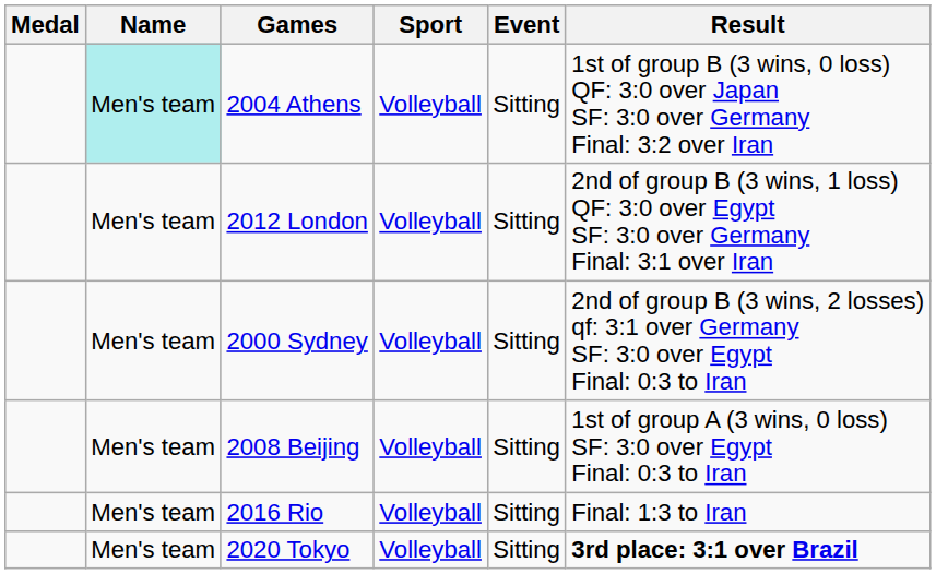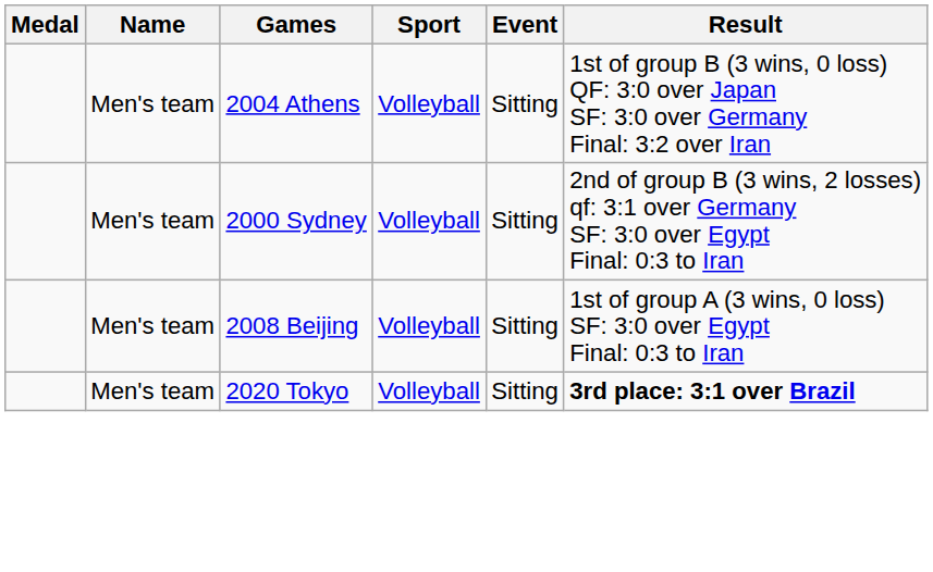2004 Athens | Name: paleturquoise background -> no background
- row: Men's team | 2012 London | Volleyball | Sitting | 2nd of group B (3 wins, 1 loss) QF: 3:0 over Egypt SF: 3:0 over Germany Final: 3:1 over Iran
- row: Men's team | 2016 Rio | Volleyball | Sitting | Final: 1:3 to Iran
